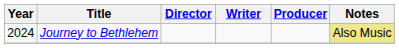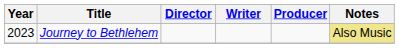Journey to Bethlehem | Year: 2024 -> 2023
